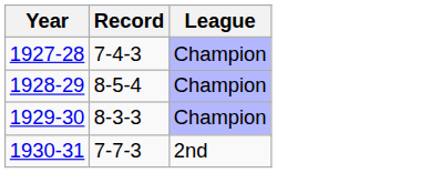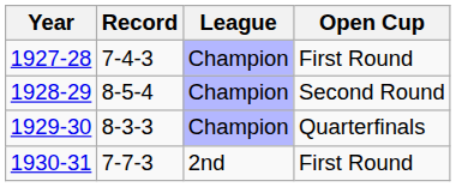+ column: Open Cup | First Round | Second Round | Quarterfinals | First Round
